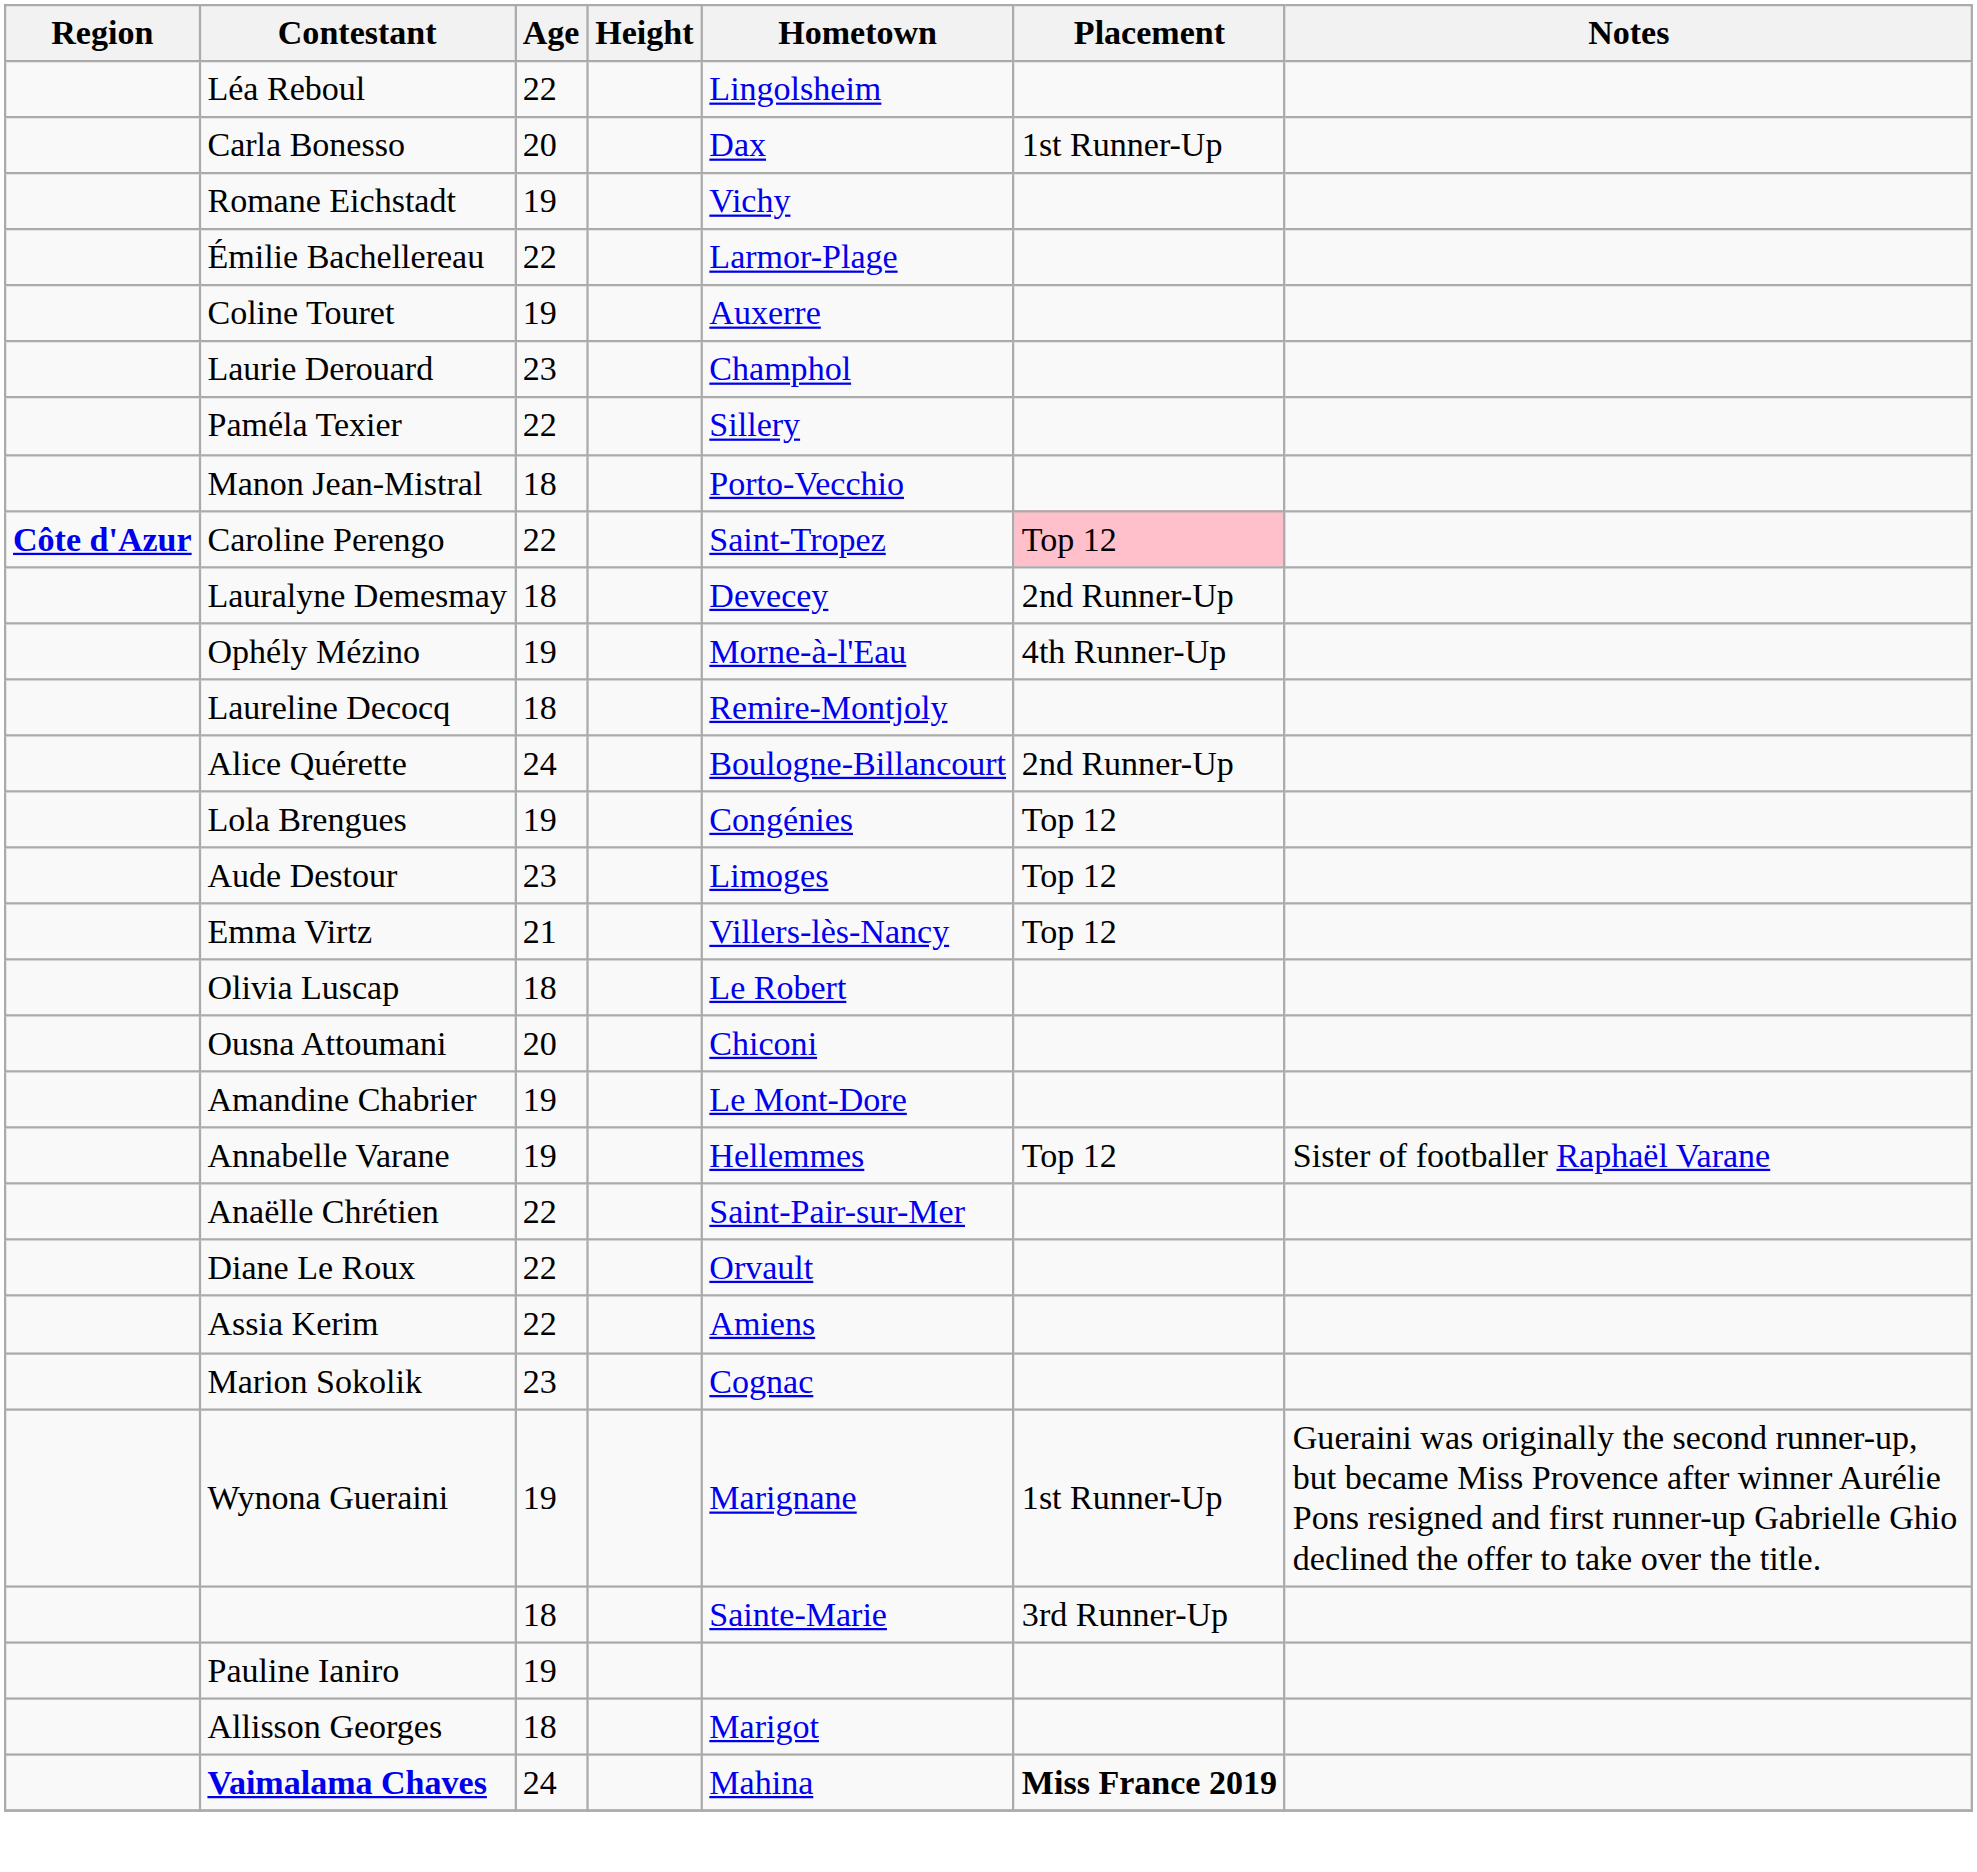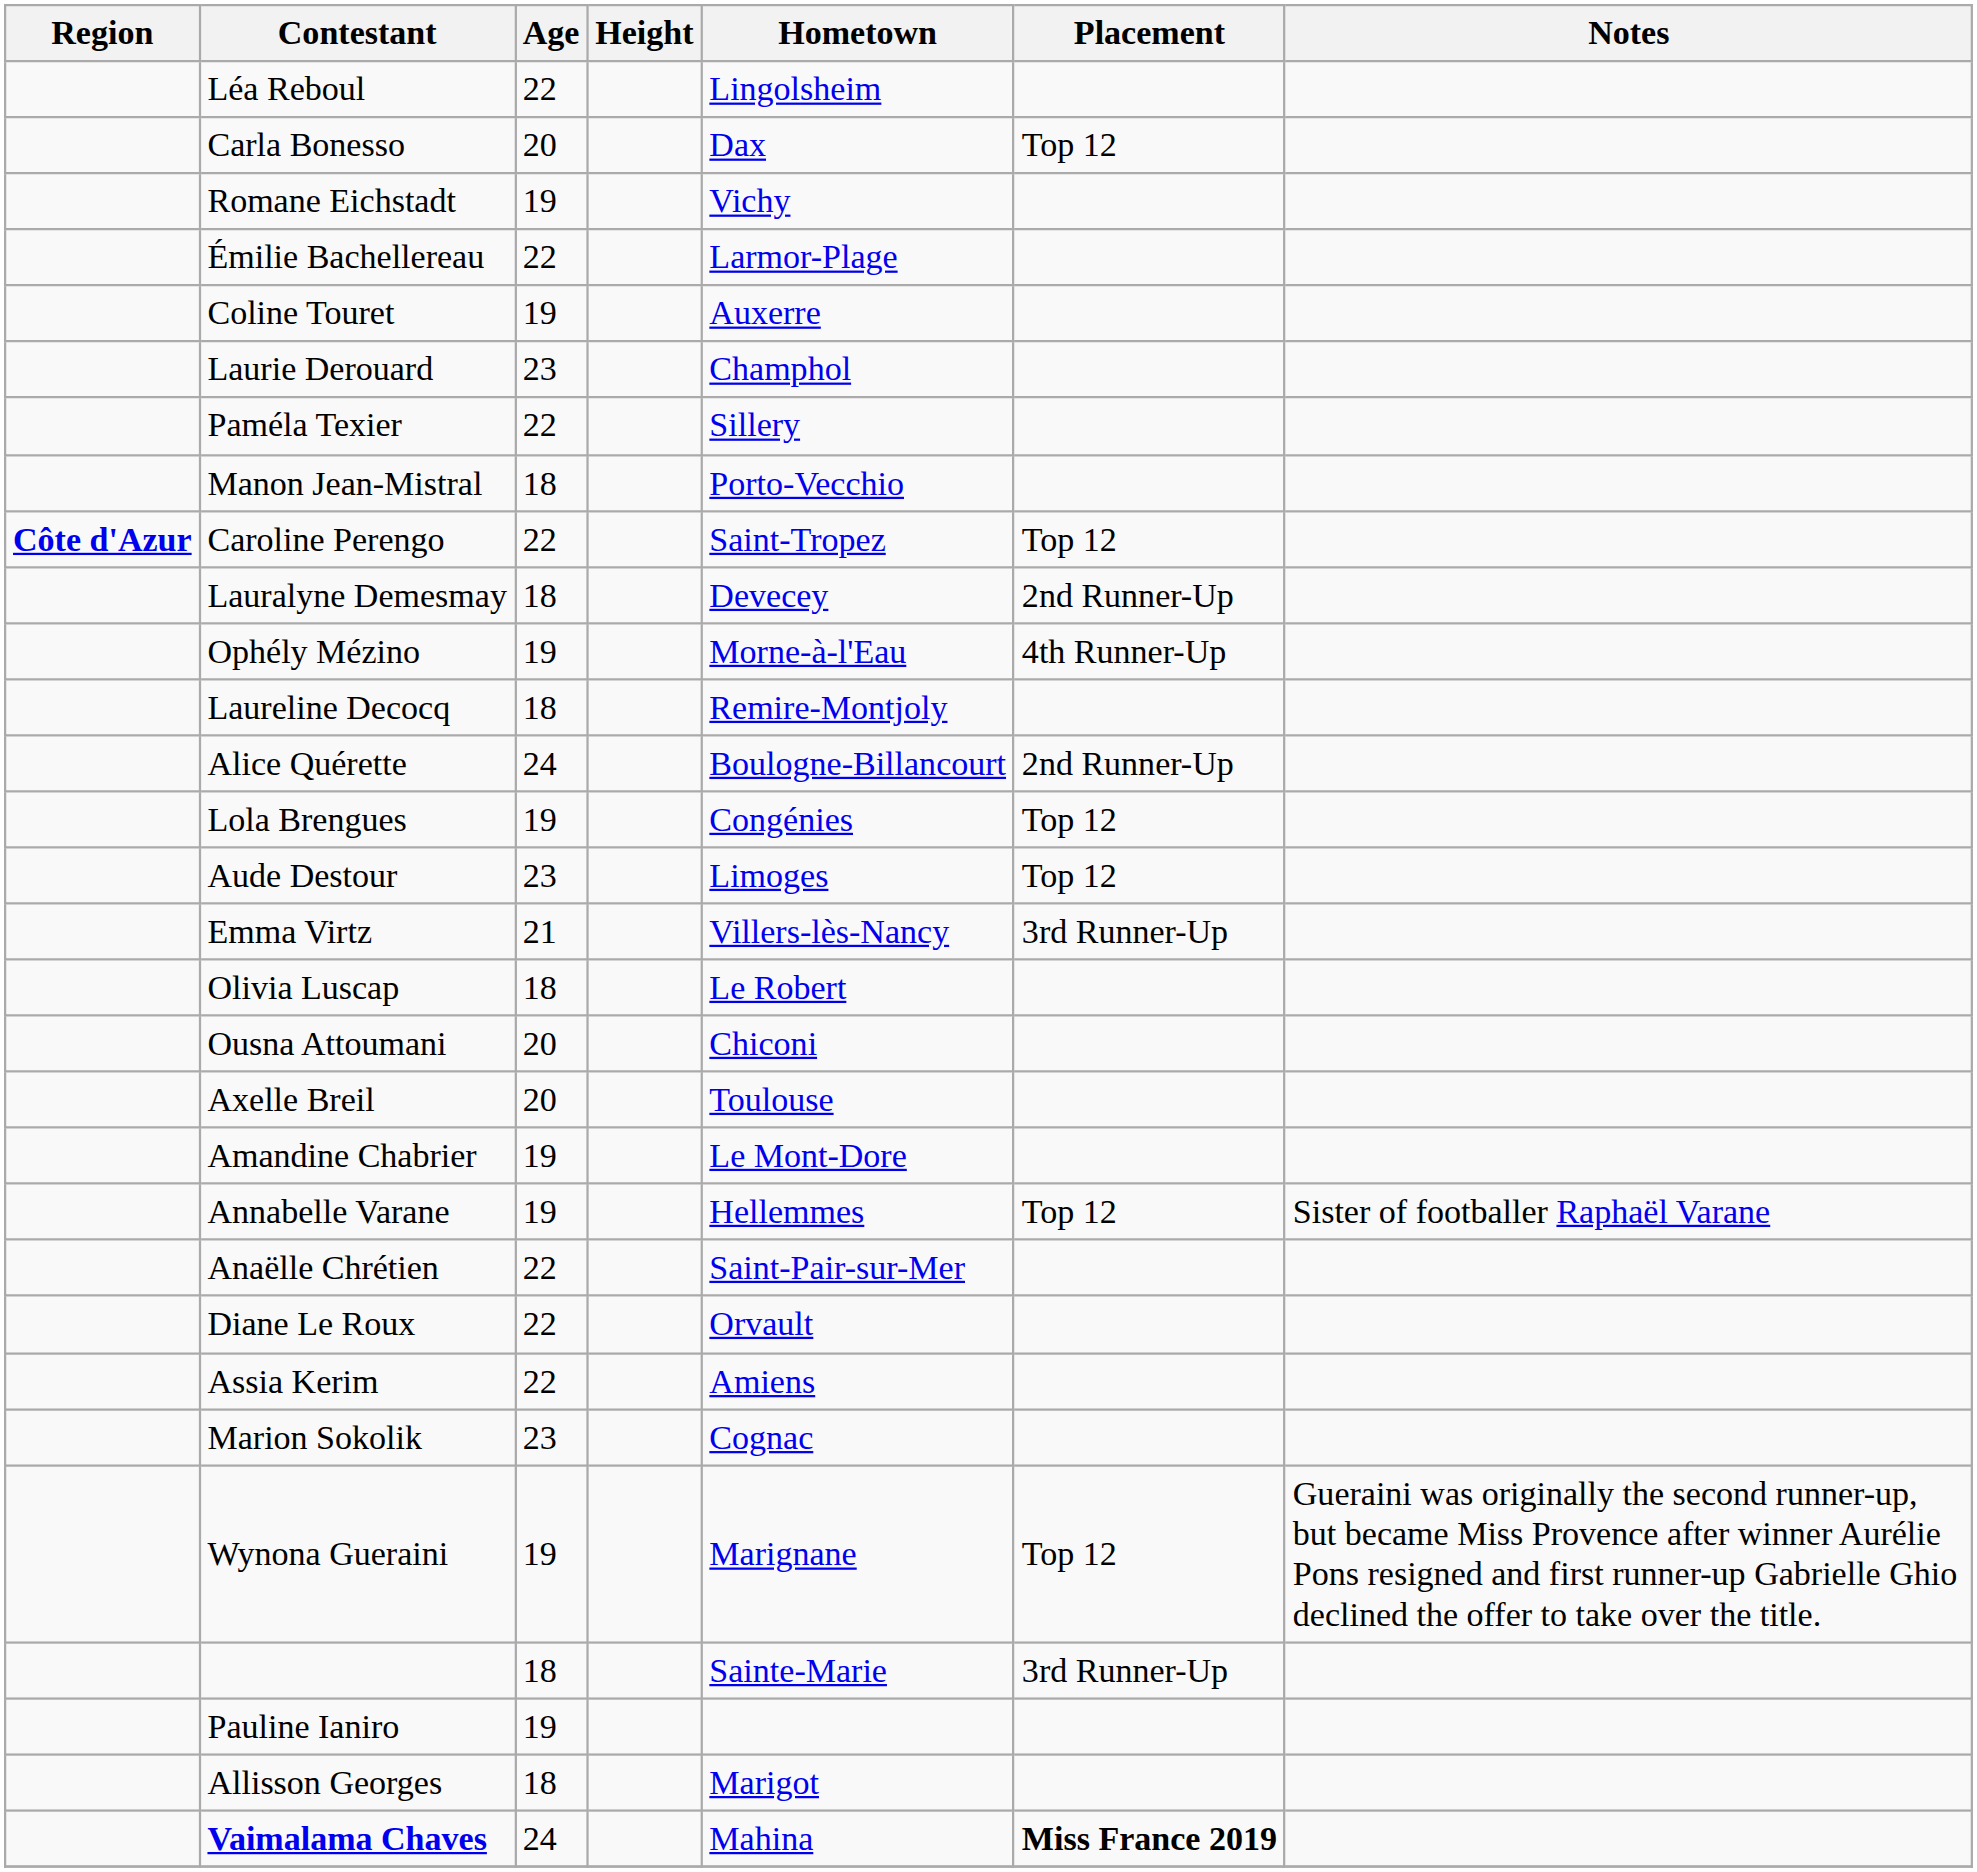Carla Bonesso | Placement: 1st Runner-Up -> Top 12
Caroline Perengo | Placement: pink background -> no background
Emma Virtz | Placement: Top 12 -> 3rd Runner-Up
+ row: Axelle Breil | 20 | Toulouse
Wynona Gueraini | Placement: 1st Runner-Up -> Top 12
